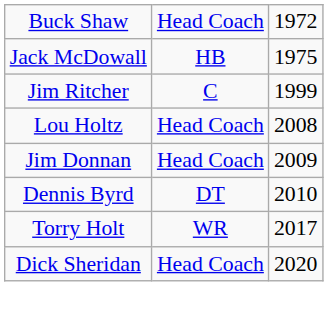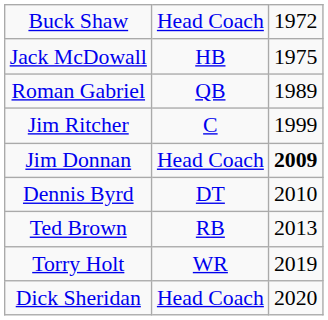+ row: Roman Gabriel | QB | 1989
- row: Lou Holtz | Head Coach | 2008
Jim Donnan | column 3: normal -> bold
+ row: Ted Brown | RB | 2013
Torry Holt | column 3: 2017 -> 2019
